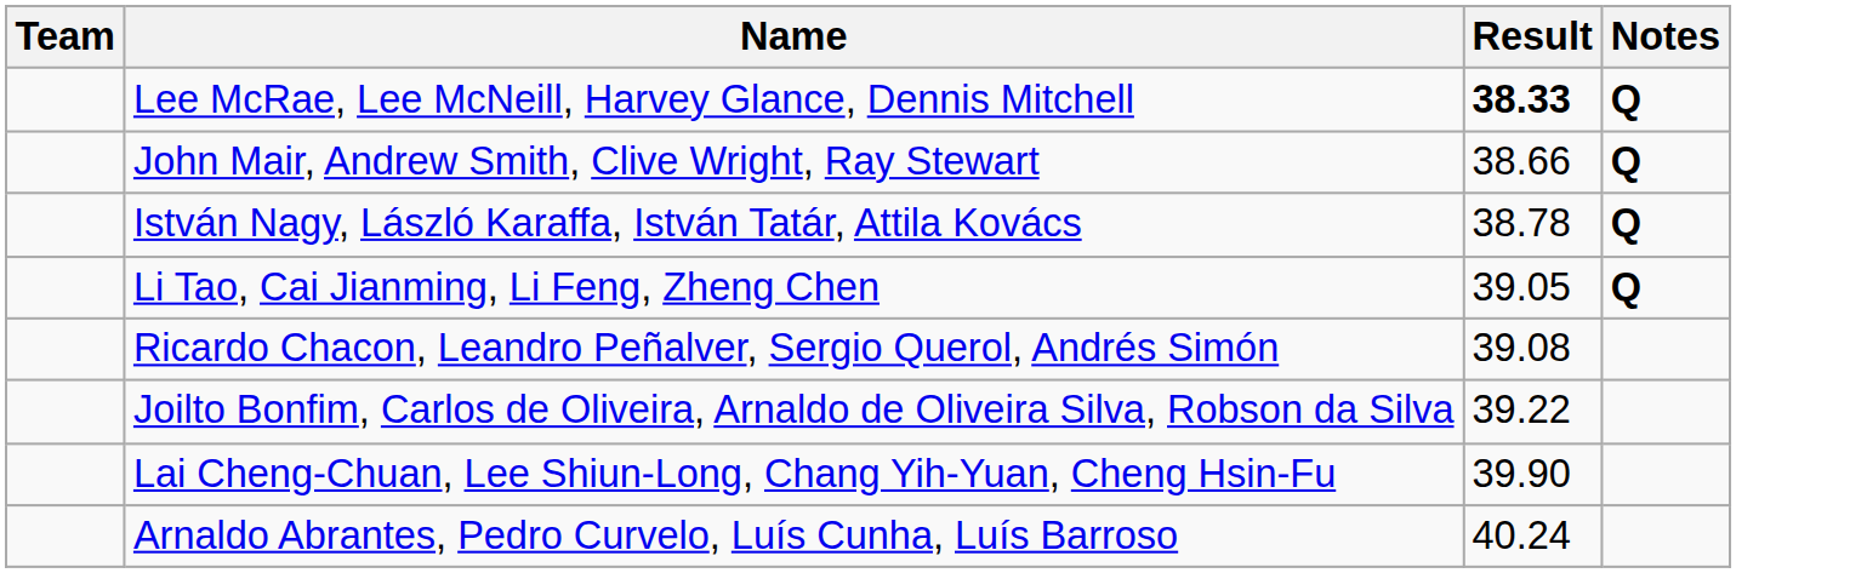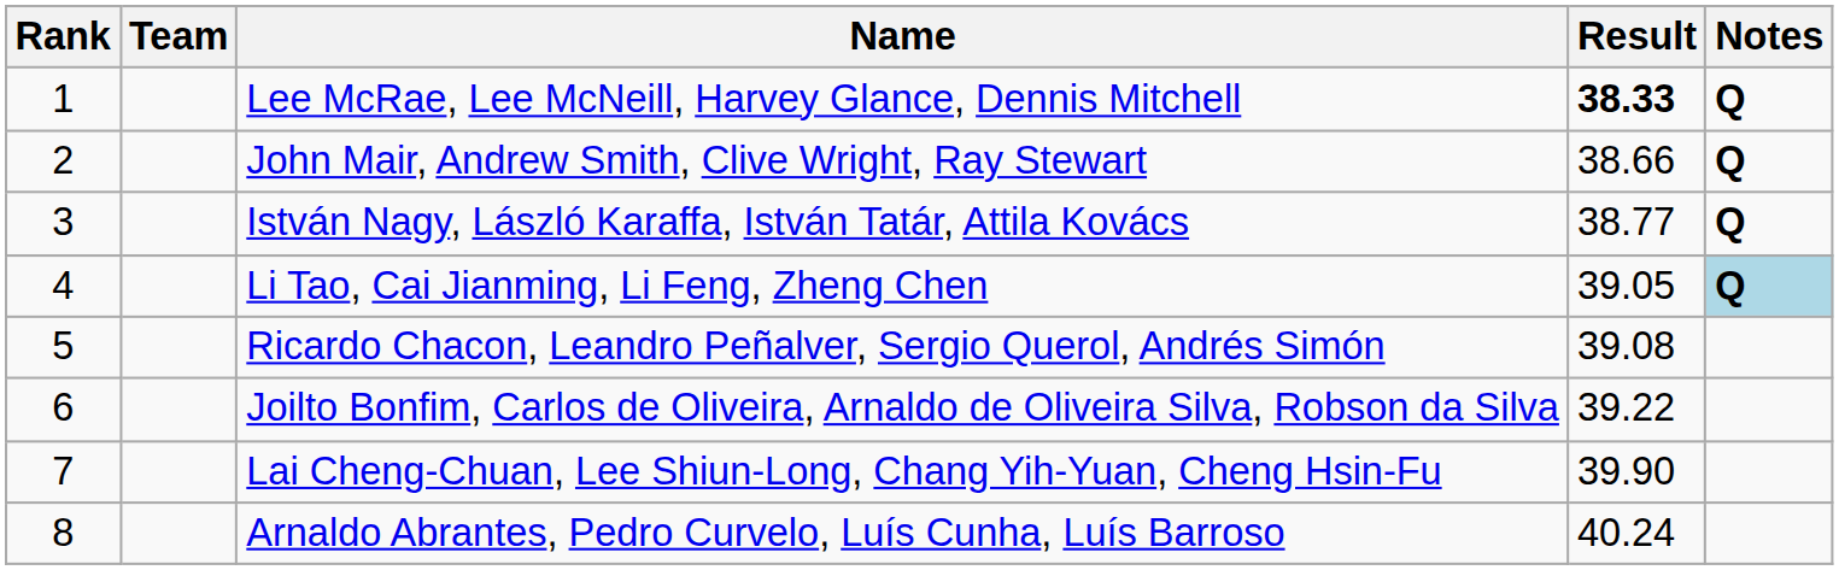+ column: Rank | 1 | 2 | 3 | 4 | 5 | 6 | 7 | 8
István Nagy, László Karaffa, István Tatár, Attila Kovács | Result: 38.78 -> 38.77
Li Tao, Cai Jianming, Li Feng, Zheng Chen | Notes: no background -> lightblue background
